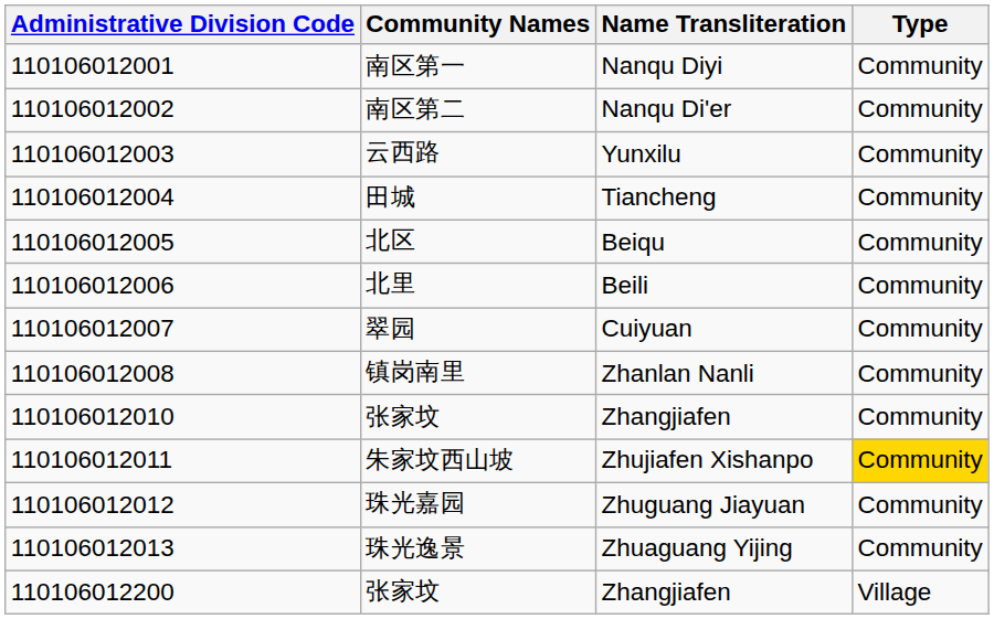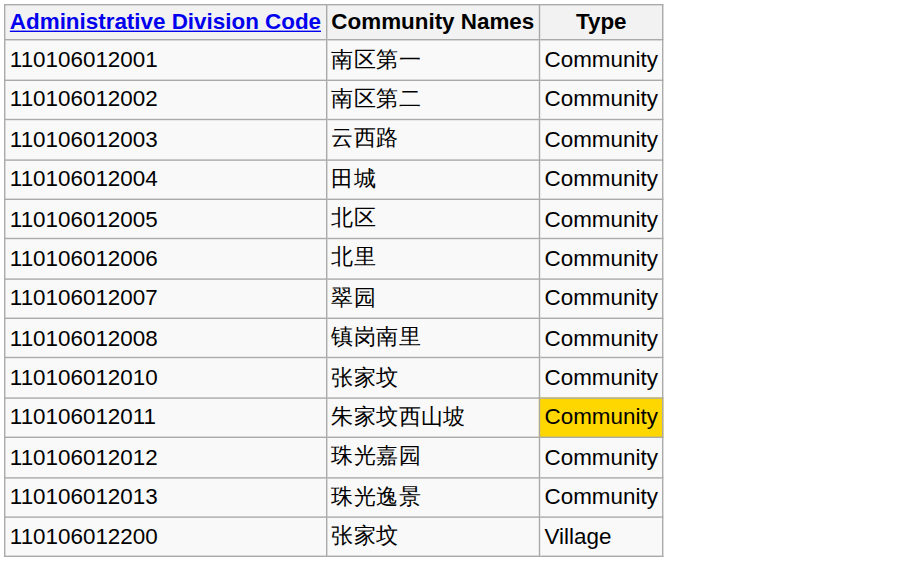- column: Name Transliteration | Nanqu Diyi | Nanqu Di'er | Yunxilu | Tiancheng | Beiqu | Beili | Cuiyuan | Zhanlan Nanli | Zhangjiafen | Zhujiafen Xishanpo | Zhuguang Jiayuan | Zhuaguang Yijing | Zhangjiafen
